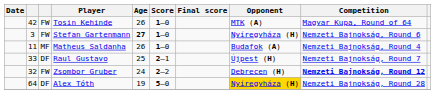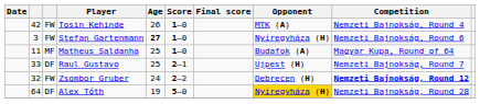Tosin Kehinde | Competition: Magyar Kupa, Round of 64 -> Nemzeti Bajnokság, Round 4
Matheus Saldanha | Age: 26 -> 25
Matheus Saldanha | Competition: Nemzeti Bajnokság, Round 4 -> Magyar Kupa, Round of 64
